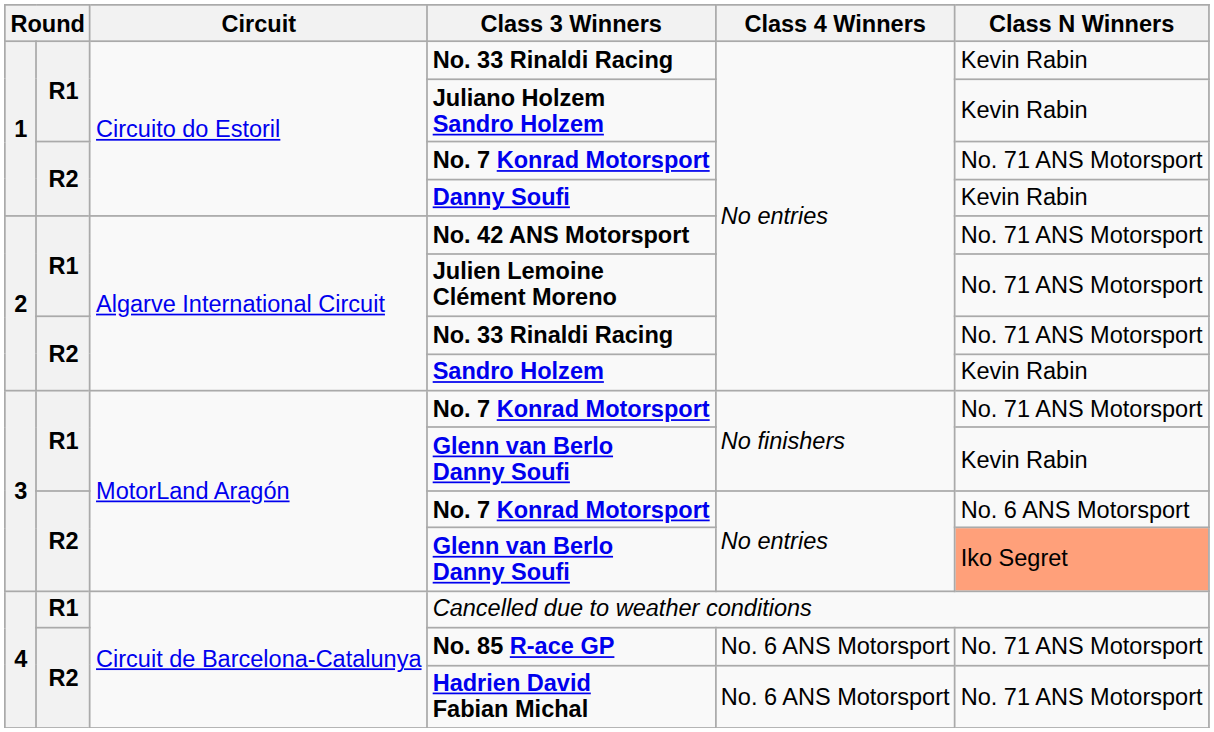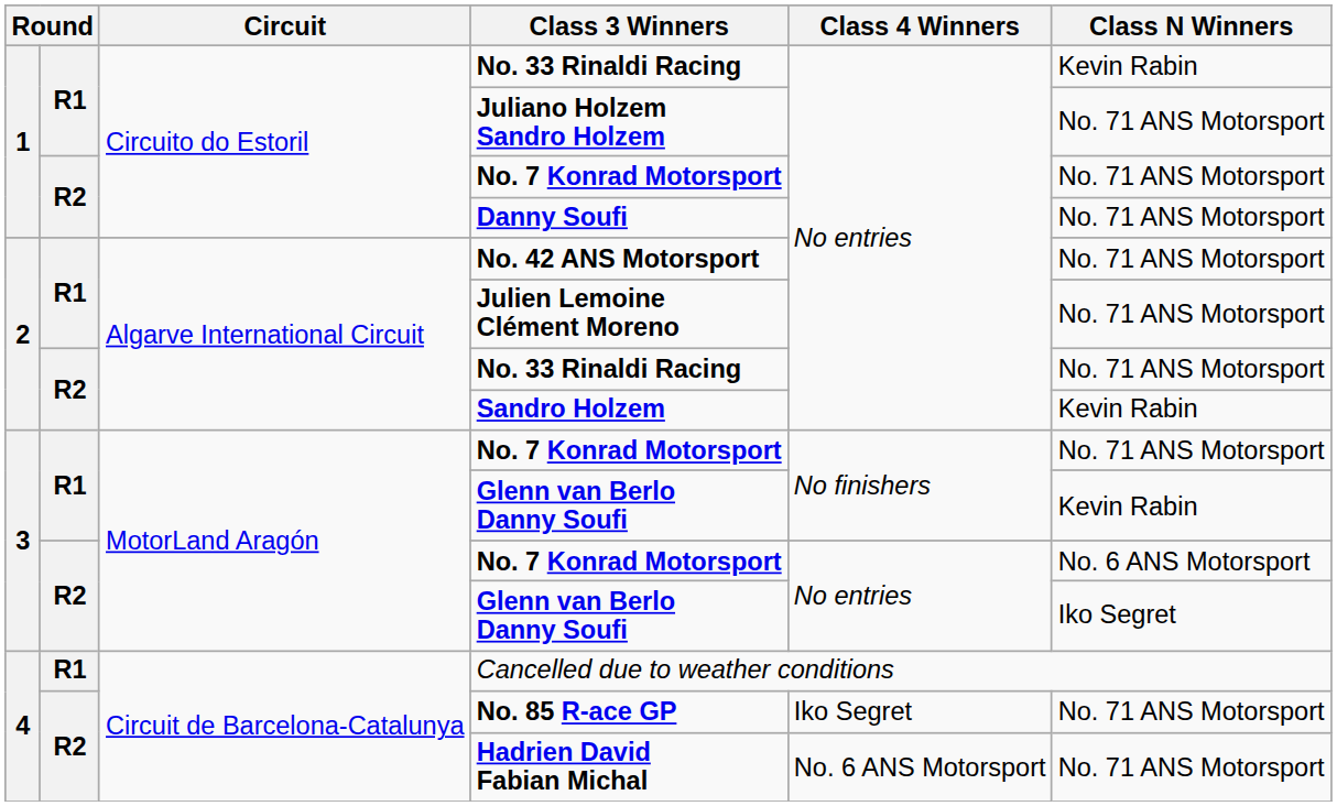Juliano Holzem Sandro Holzem | Class N Winners: Kevin Rabin -> No. 71 ANS Motorsport
Danny Soufi | Class N Winners: Kevin Rabin -> No. 71 ANS Motorsport
R2 / Glenn van Berlo Danny Soufi | Class N Winners: lightsalmon background -> no background
No. 85 R-ace GP | Class 4 Winners: No. 6 ANS Motorsport -> Iko Segret
